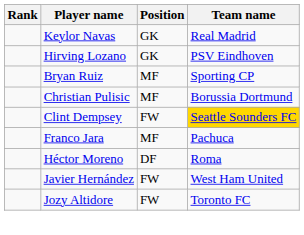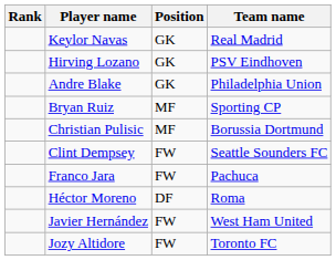+ row: Andre Blake | GK | Philadelphia Union
Clint Dempsey | Team name: gold background -> no background
Franco Jara | Position: MF -> FW
